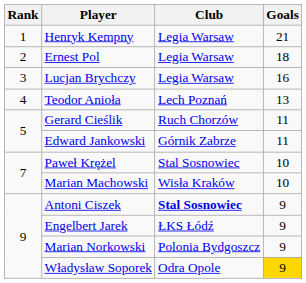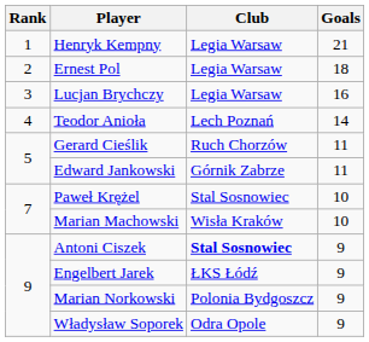Teodor Anioła | Goals: 13 -> 14
Władysław Soporek | Goals: gold background -> no background
